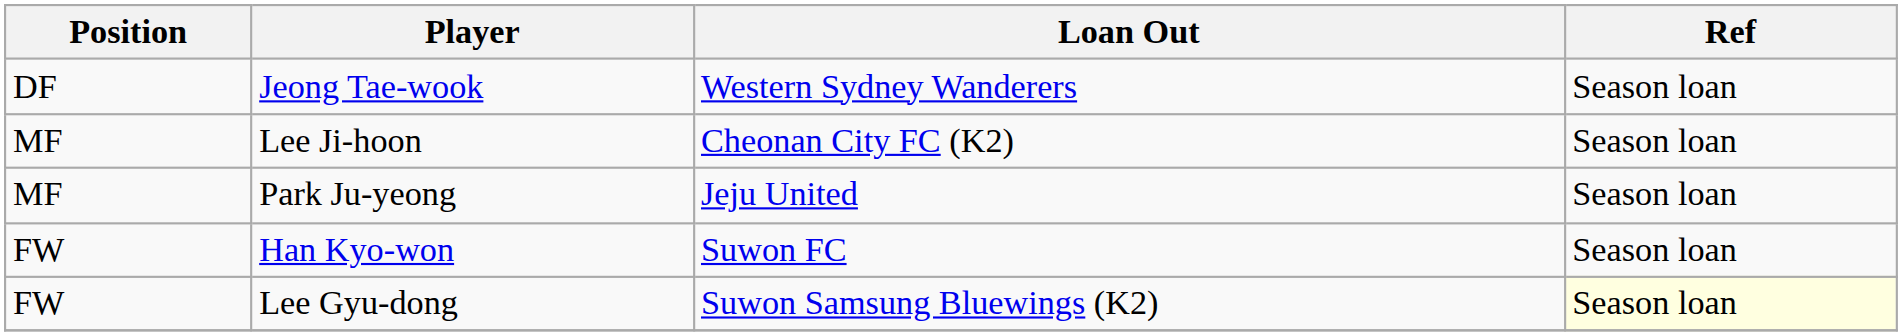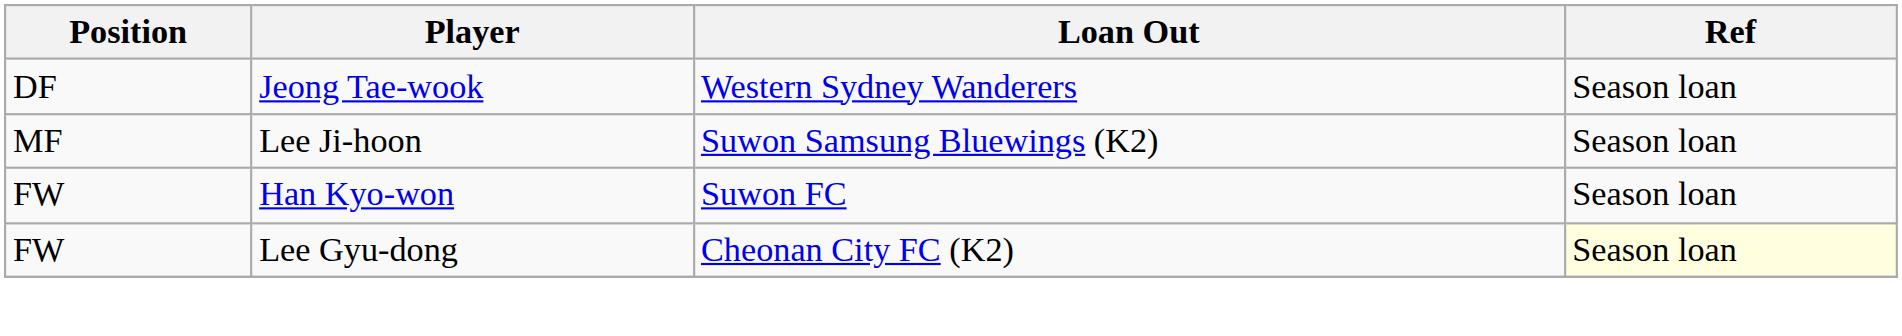Lee Ji-hoon | Loan Out: Cheonan City FC (K2) -> Suwon Samsung Bluewings (K2)
- row: MF | Park Ju-yeong | Jeju United | Season loan
Lee Gyu-dong | Loan Out: Suwon Samsung Bluewings (K2) -> Cheonan City FC (K2)
